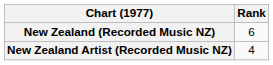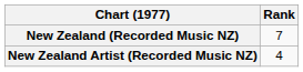New Zealand (Recorded Music NZ) | Rank: 6 -> 7
